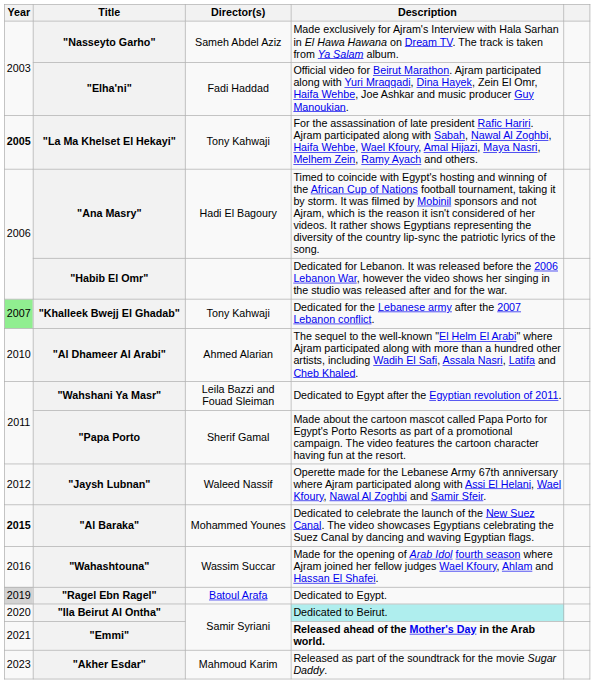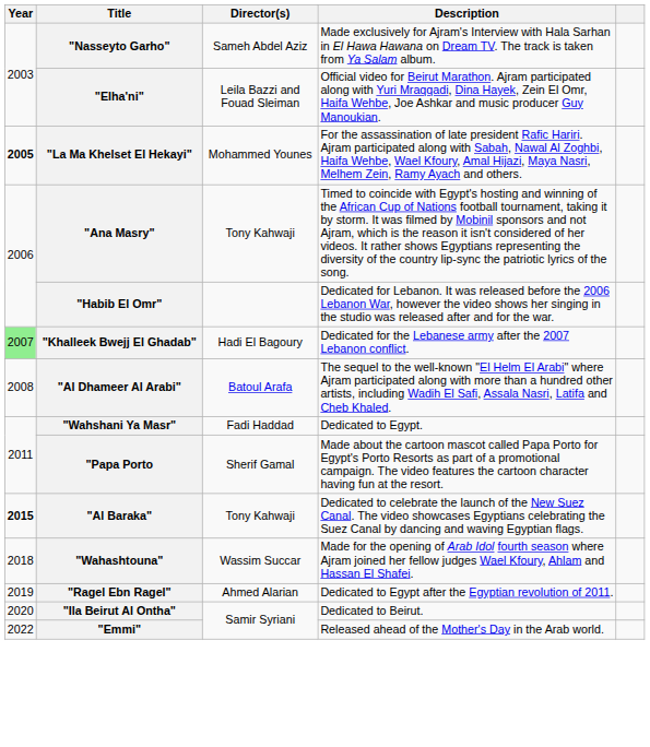"Elha'ni" | Director(s): Fadi Haddad -> Leila Bazzi and Fouad Sleiman
"La Ma Khelset El Hekayi" | Director(s): Tony Kahwaji -> Mohammed Younes
"Ana Masry" | Director(s): Hadi El Bagoury -> Tony Kahwaji
"Khalleek Bwejj El Ghadab" | Director(s): Tony Kahwaji -> Hadi El Bagoury
"Al Dhameer Al Arabi" | Year: 2010 -> 2008
"Al Dhameer Al Arabi" | Director(s): Ahmed Alarian -> Batoul Arafa
"Wahshani Ya Masr" | Director(s): Leila Bazzi and Fouad Sleiman -> Fadi Haddad
"Wahshani Ya Masr" | Description: Dedicated to Egypt after the Egyptian revolution of 2011. -> Dedicated to Egypt.
- row: 2012 | "Jaysh Lubnan" | Waleed Nassif | Operette made for the Lebanese Army 67th anniversary where Ajram participated along with Assi El Helani, Wael Kfoury, Nawal Al Zoghbi and Samir Sfeir.
"Al Baraka" | Director(s): Mohammed Younes -> Tony Kahwaji
"Wahashtouna" | Year: 2016 -> 2018
"Ragel Ebn Ragel" | Year: lightgrey background -> no background
"Ragel Ebn Ragel" | Director(s): Batoul Arafa -> Ahmed Alarian
"Ragel Ebn Ragel" | Description: Dedicated to Egypt. -> Dedicated to Egypt after the Egyptian revolution of 2011.
"Ila Beirut Al Ontha" | Description: paleturquoise background -> no background
"Emmi" | Year: 2021 -> 2022
"Emmi" | Description: bold -> normal
- row: 2023 | "Akher Esdar" | Mahmoud Karim | Released as part of the soundtrack for the movie Sugar Daddy.
